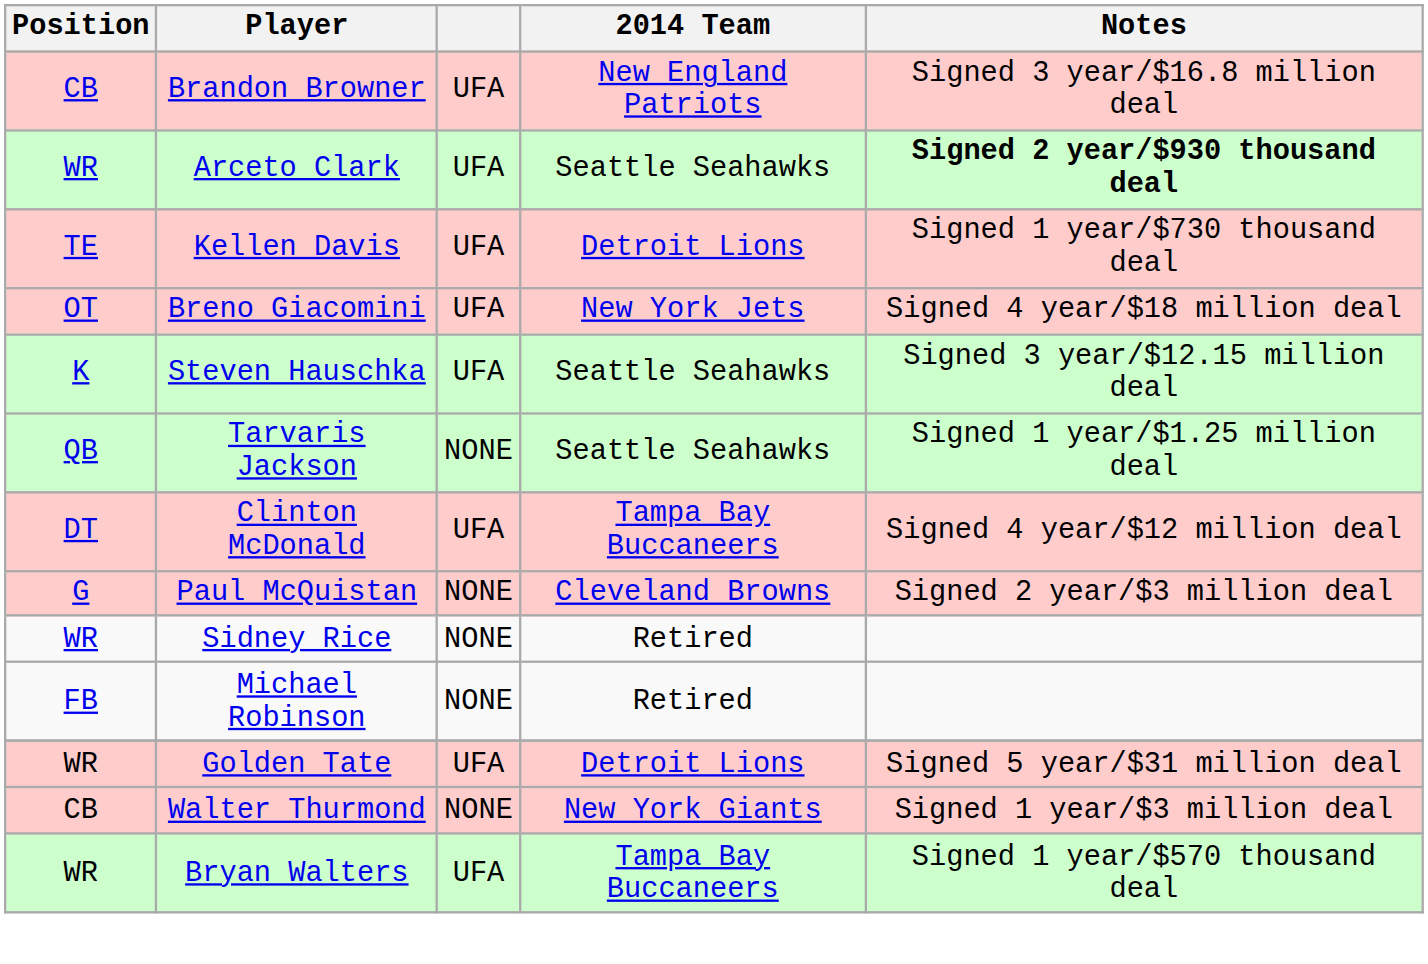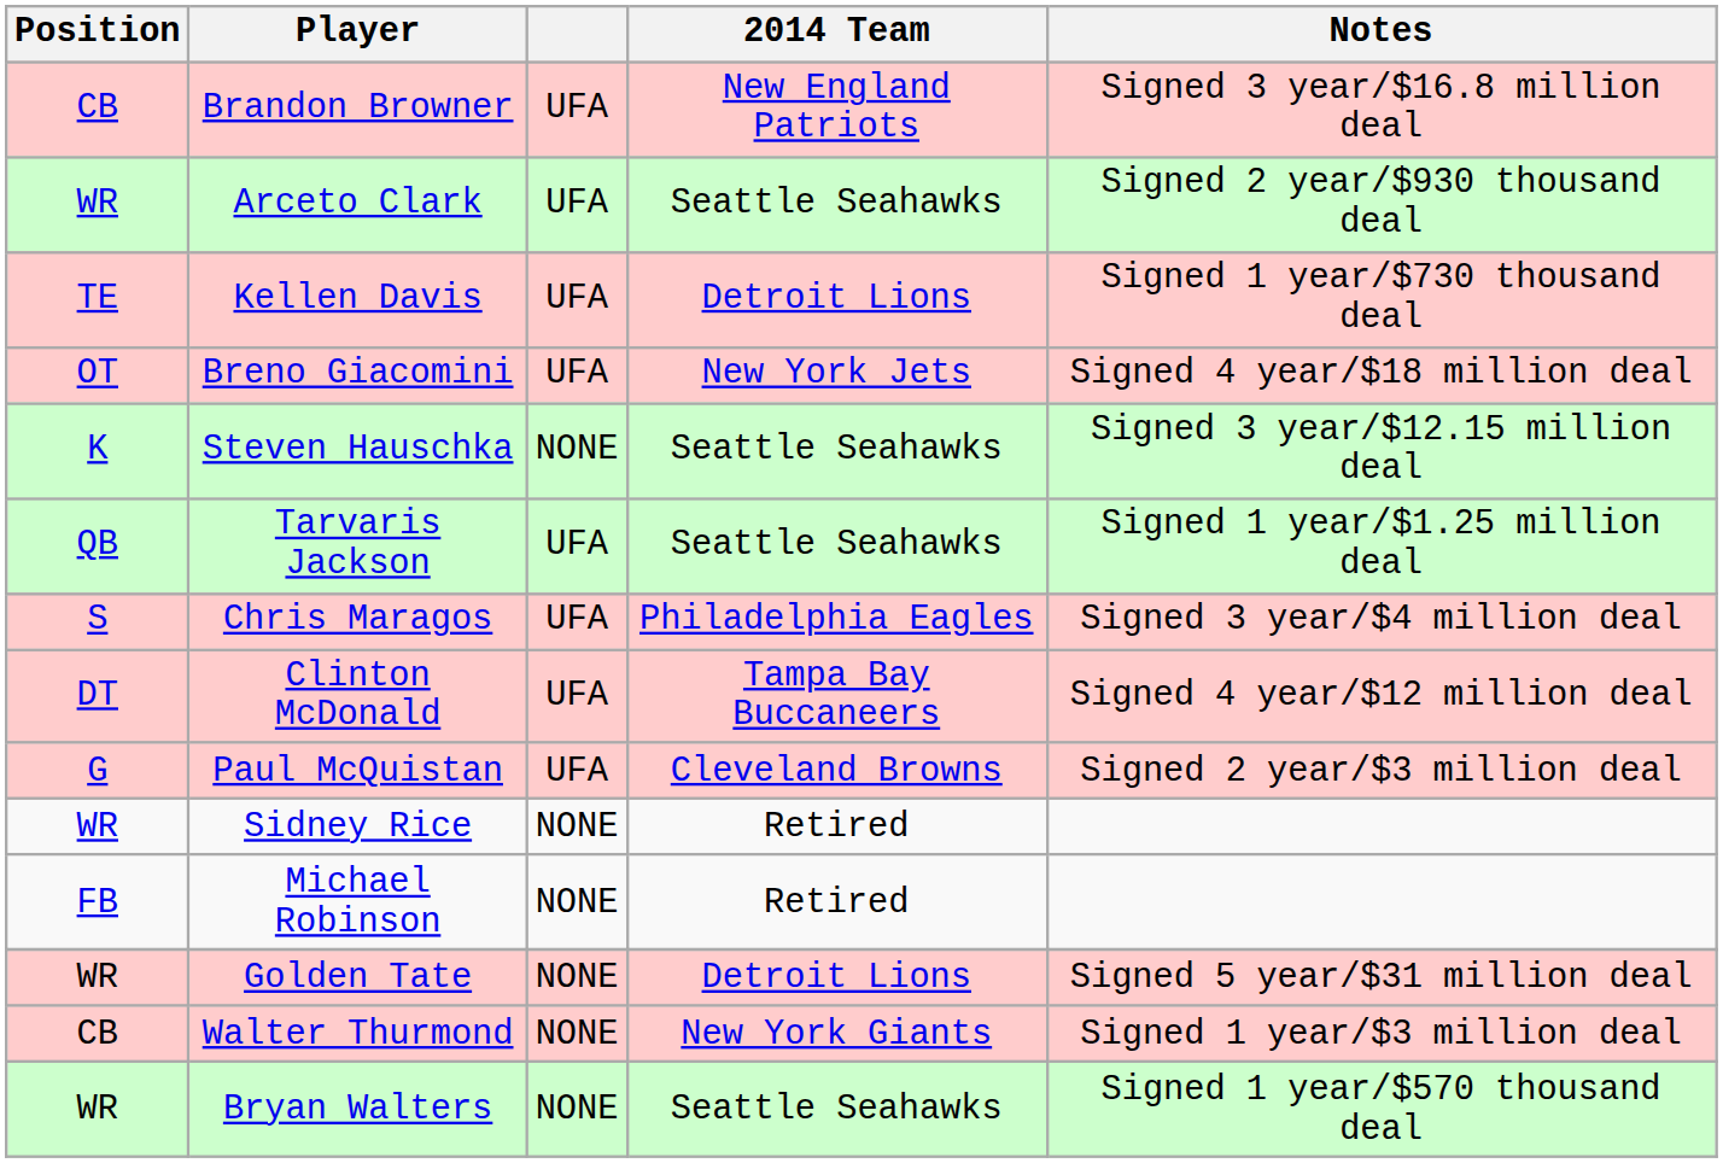Arceto Clark | Notes: bold -> normal
Steven Hauschka | column 3: UFA -> NONE
Tarvaris Jackson | column 3: NONE -> UFA
+ row: S | Chris Maragos | UFA | Philadelphia Eagles | Signed 3 year/$4 million deal
Paul McQuistan | column 3: NONE -> UFA
Golden Tate | column 3: UFA -> NONE
Bryan Walters | column 3: UFA -> NONE
Bryan Walters | 2014 Team: Tampa Bay Buccaneers -> Seattle Seahawks
